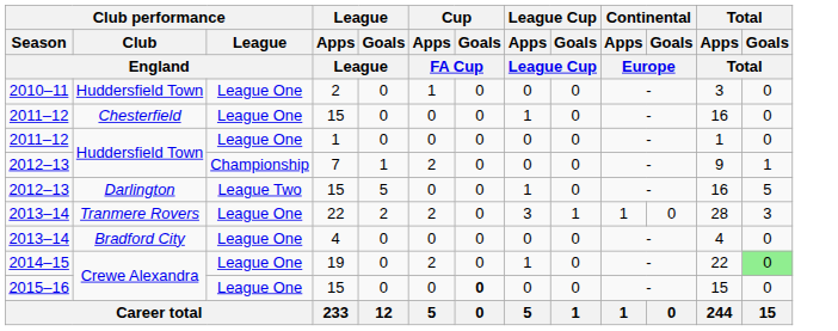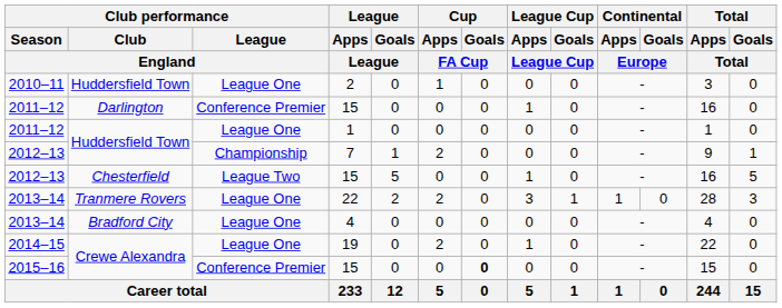2011–12 / 15 | Club performance / Club / England: Chesterfield -> Darlington
2011–12 / 15 | Club performance / League / England: League One -> Conference Premier
2012–13 / 15 | Club performance / Club / England: Darlington -> Chesterfield
19 | Total / Goals / Total: lightgreen background -> no background
2015–16 / 15 | Club performance / League / England: League One -> Conference Premier
